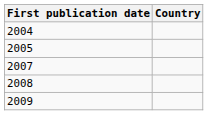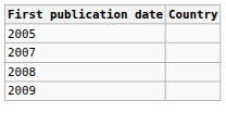- row: 2004
